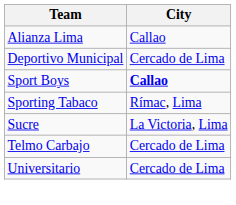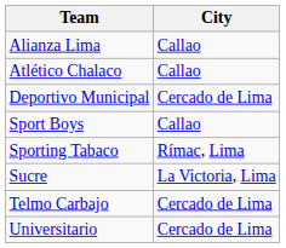+ row: Atlético Chalaco | Callao
Sport Boys | City: bold -> normal
